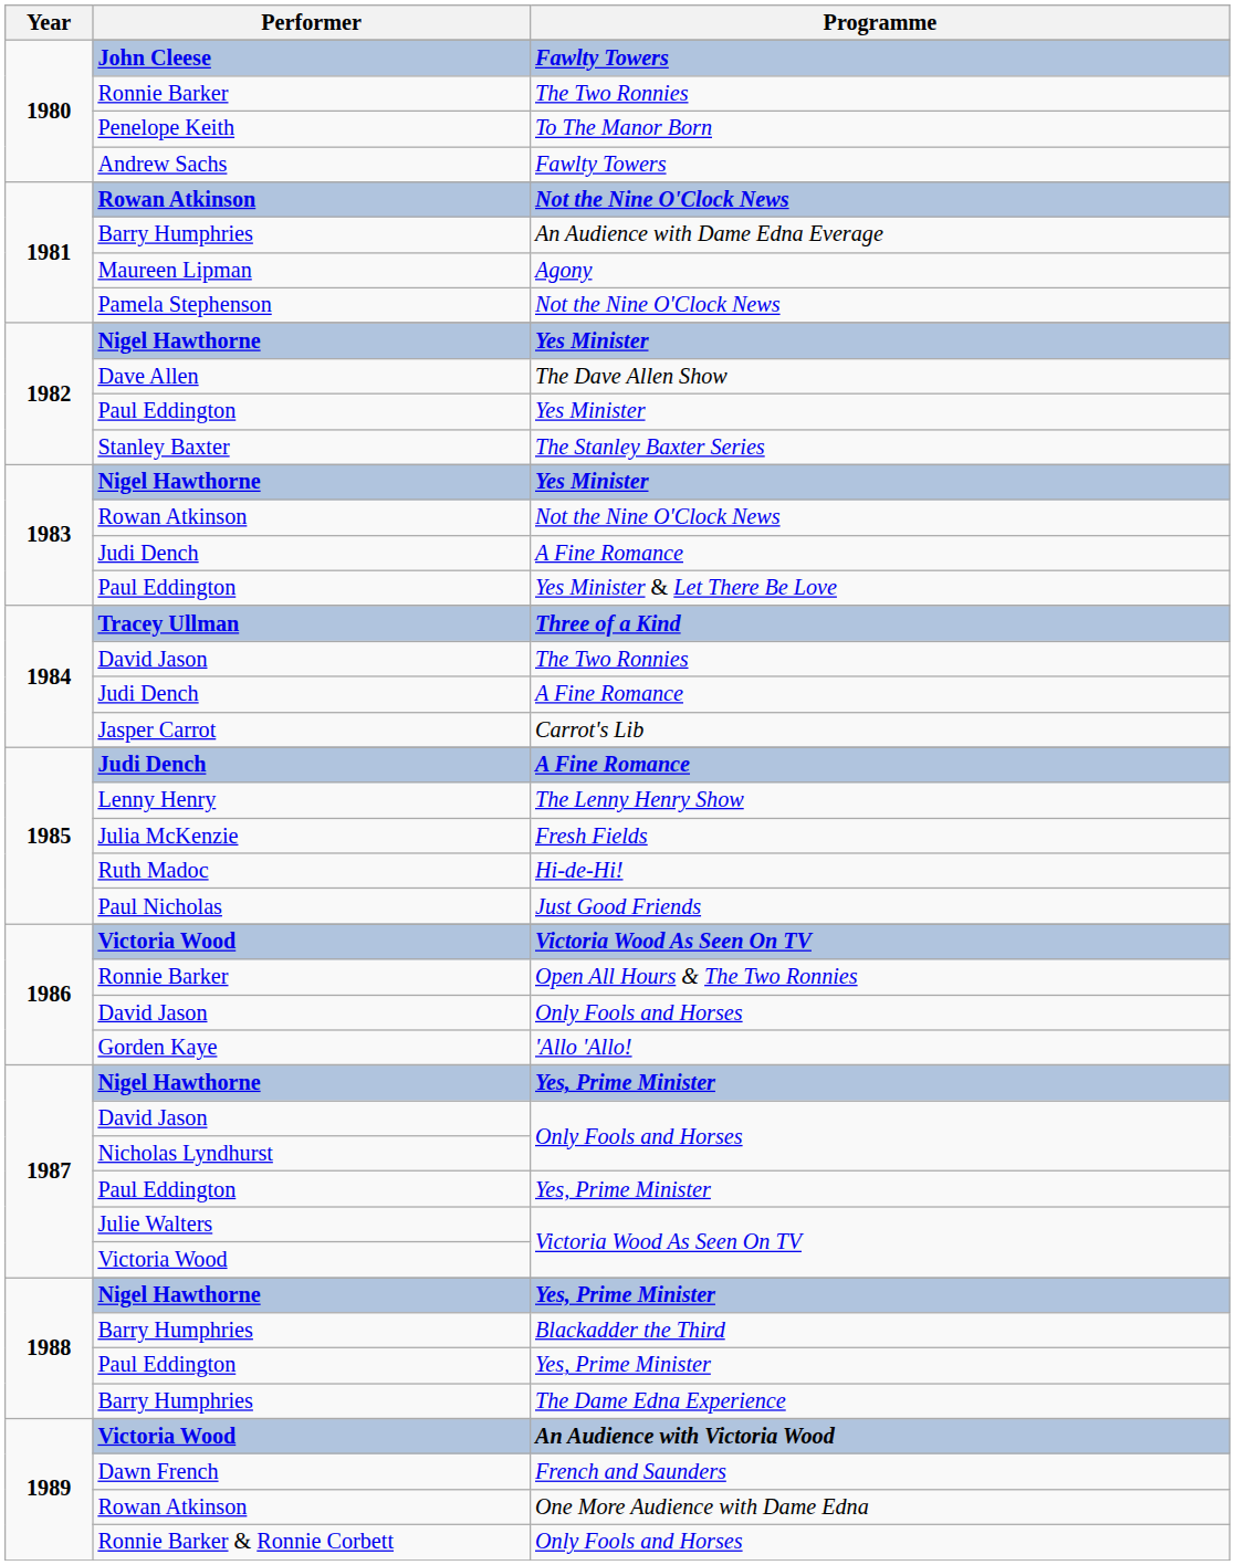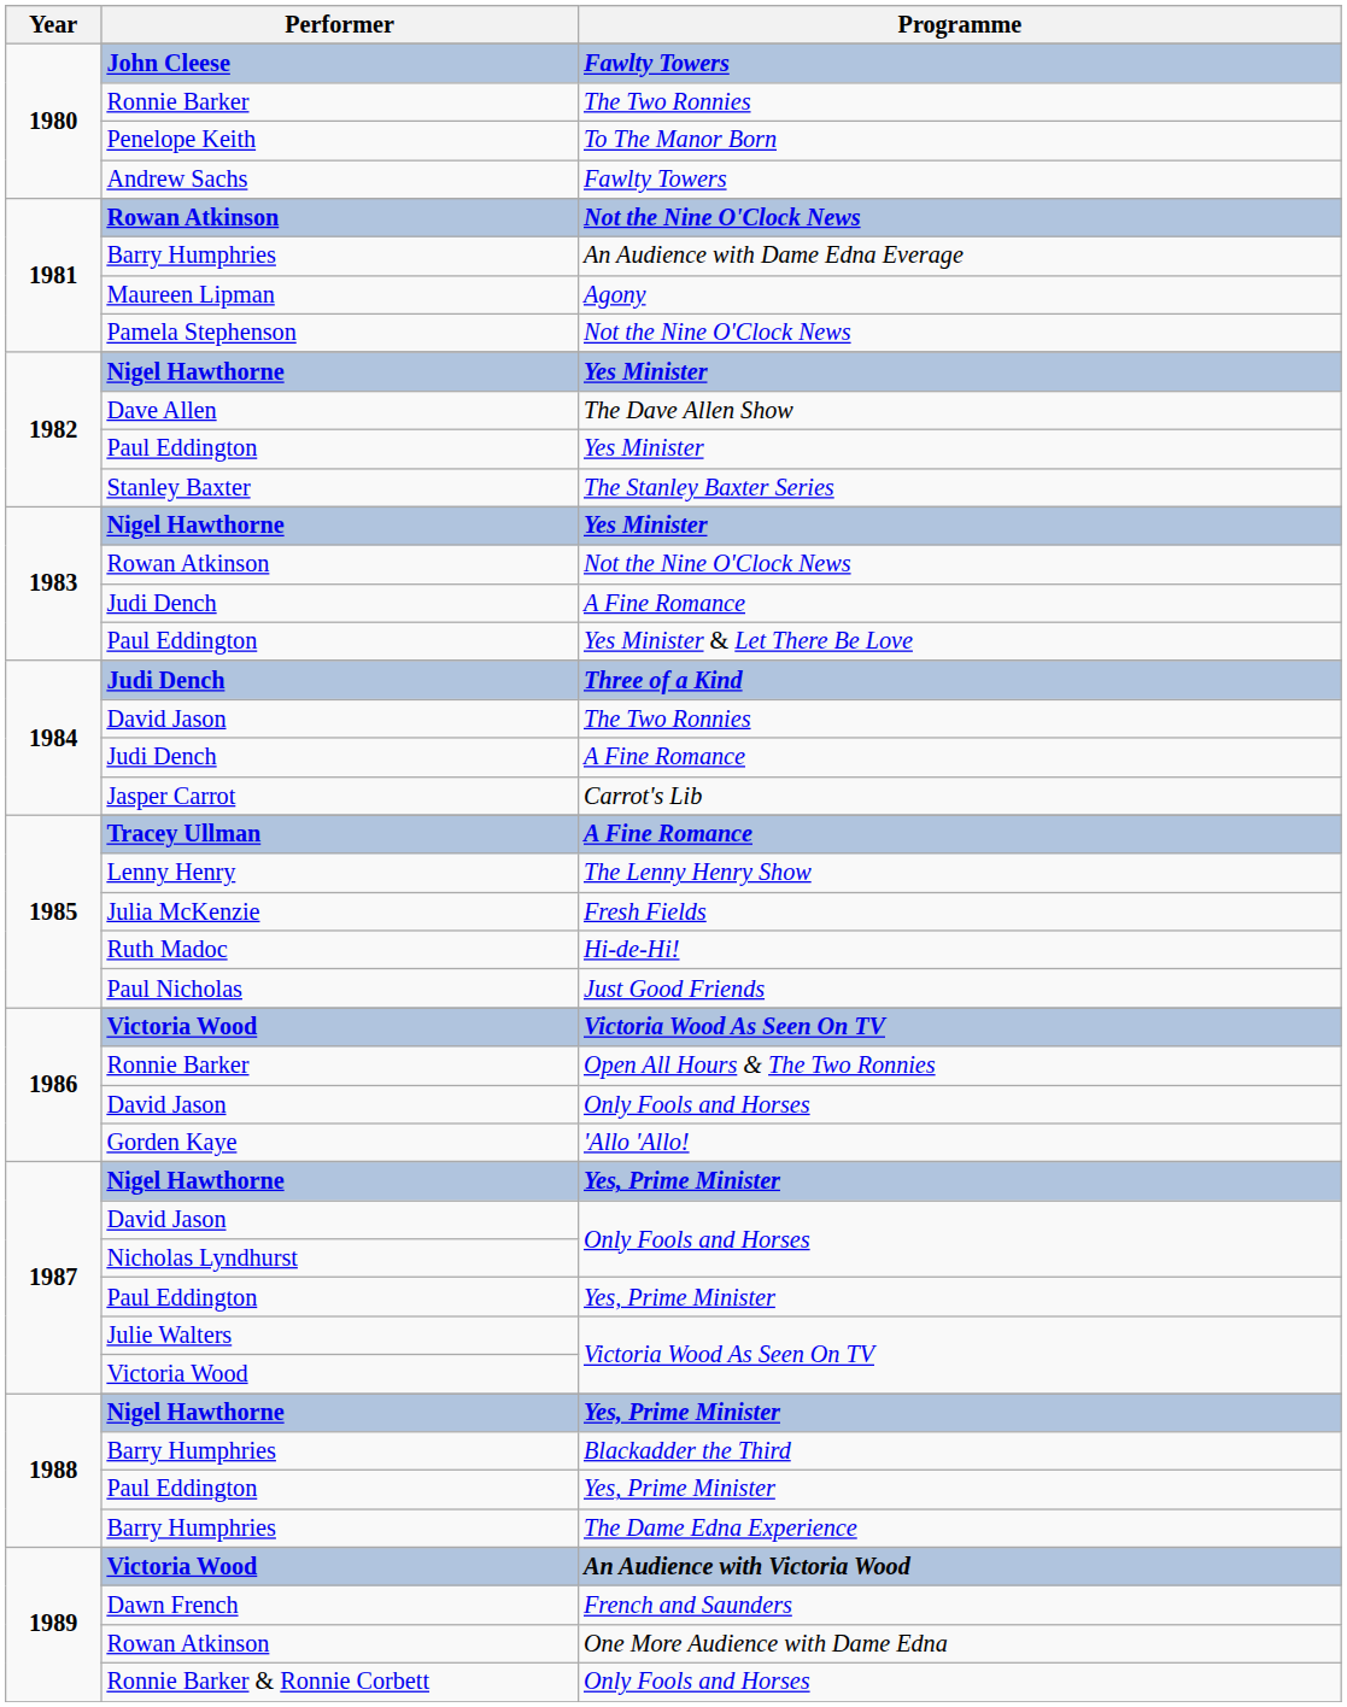Three of a Kind | Performer: Tracey Ullman -> Judi Dench
1985 / A Fine Romance | Performer: Judi Dench -> Tracey Ullman
